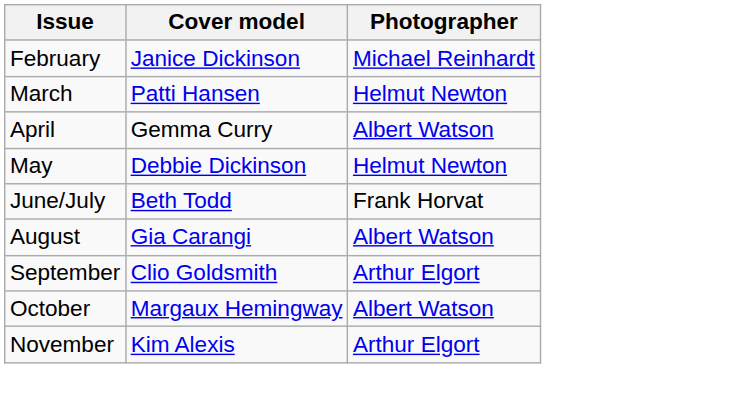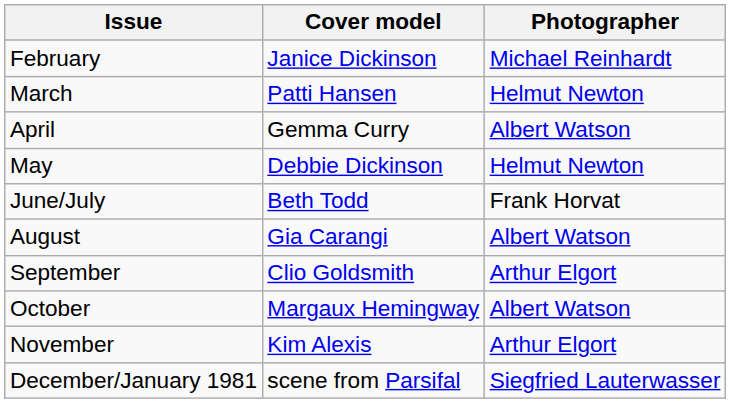+ row: December/January 1981 | scene from Parsifal | Siegfried Lauterwasser
